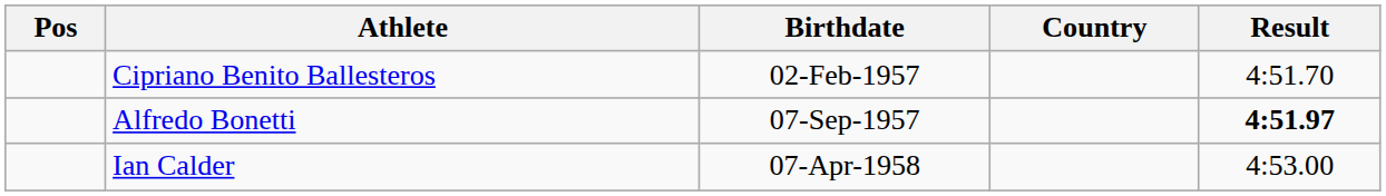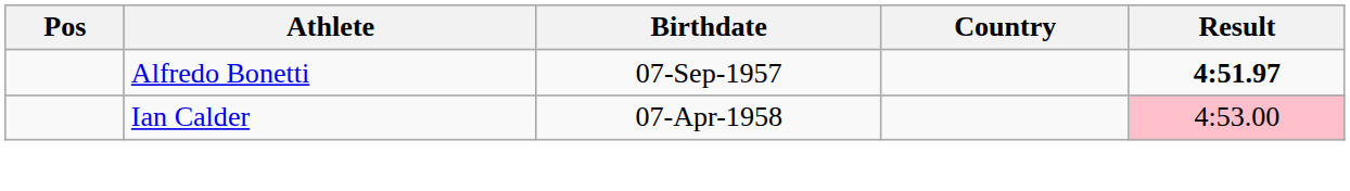- row: Cipriano Benito Ballesteros | 02-Feb-1957 | 4:51.70
Ian Calder | Result: no background -> pink background
